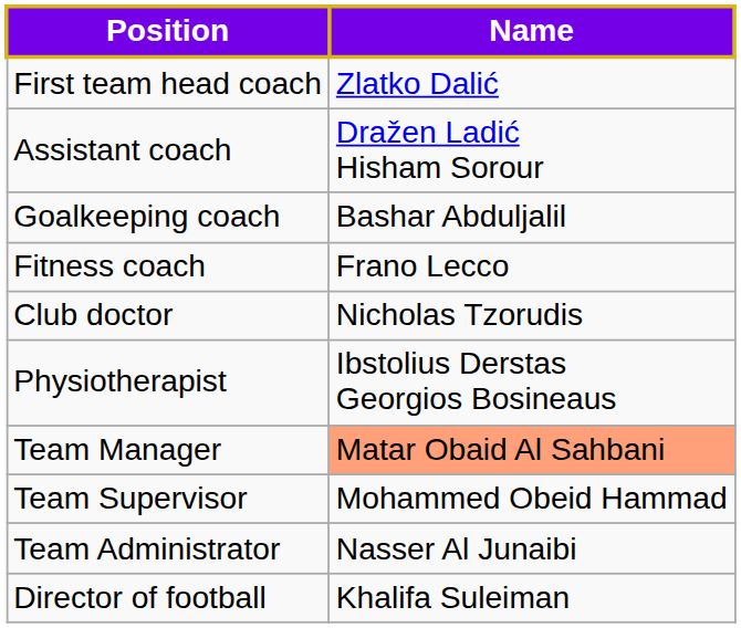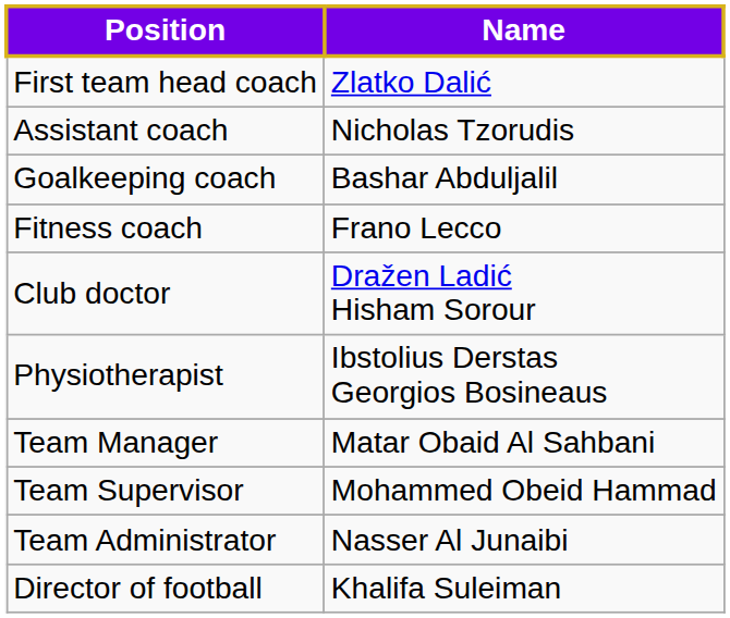Assistant coach | Name: Dražen Ladić Hisham Sorour -> Nicholas Tzorudis
Club doctor | Name: Nicholas Tzorudis -> Dražen Ladić Hisham Sorour
Team Manager | Name: lightsalmon background -> no background
